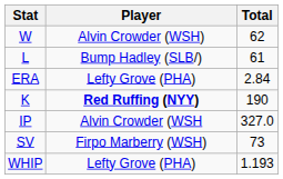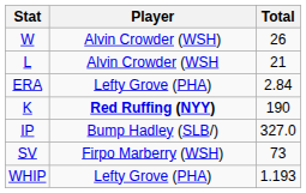W | Total: 62 -> 26
L | Player: Bump Hadley (SLB/) -> Alvin Crowder (WSH
L | Total: 61 -> 21
IP | Player: Alvin Crowder (WSH -> Bump Hadley (SLB/)
